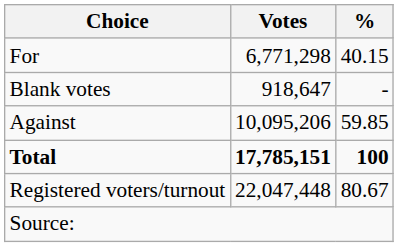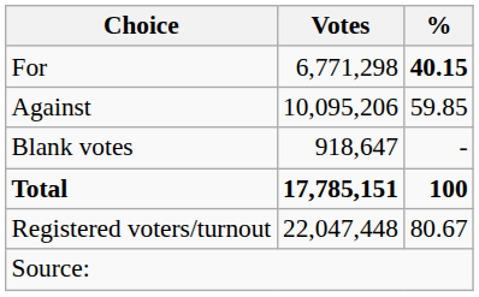For | %: normal -> bold
rows swapped: Against <-> Blank votes
